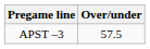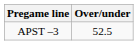APST –3 | Over/under: 57.5 -> 52.5
